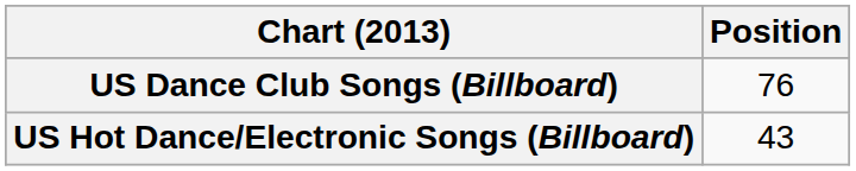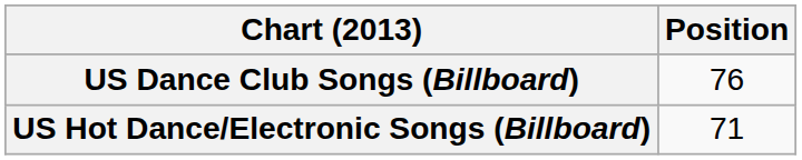US Hot Dance/Electronic Songs (Billboard) | Position: 43 -> 71
